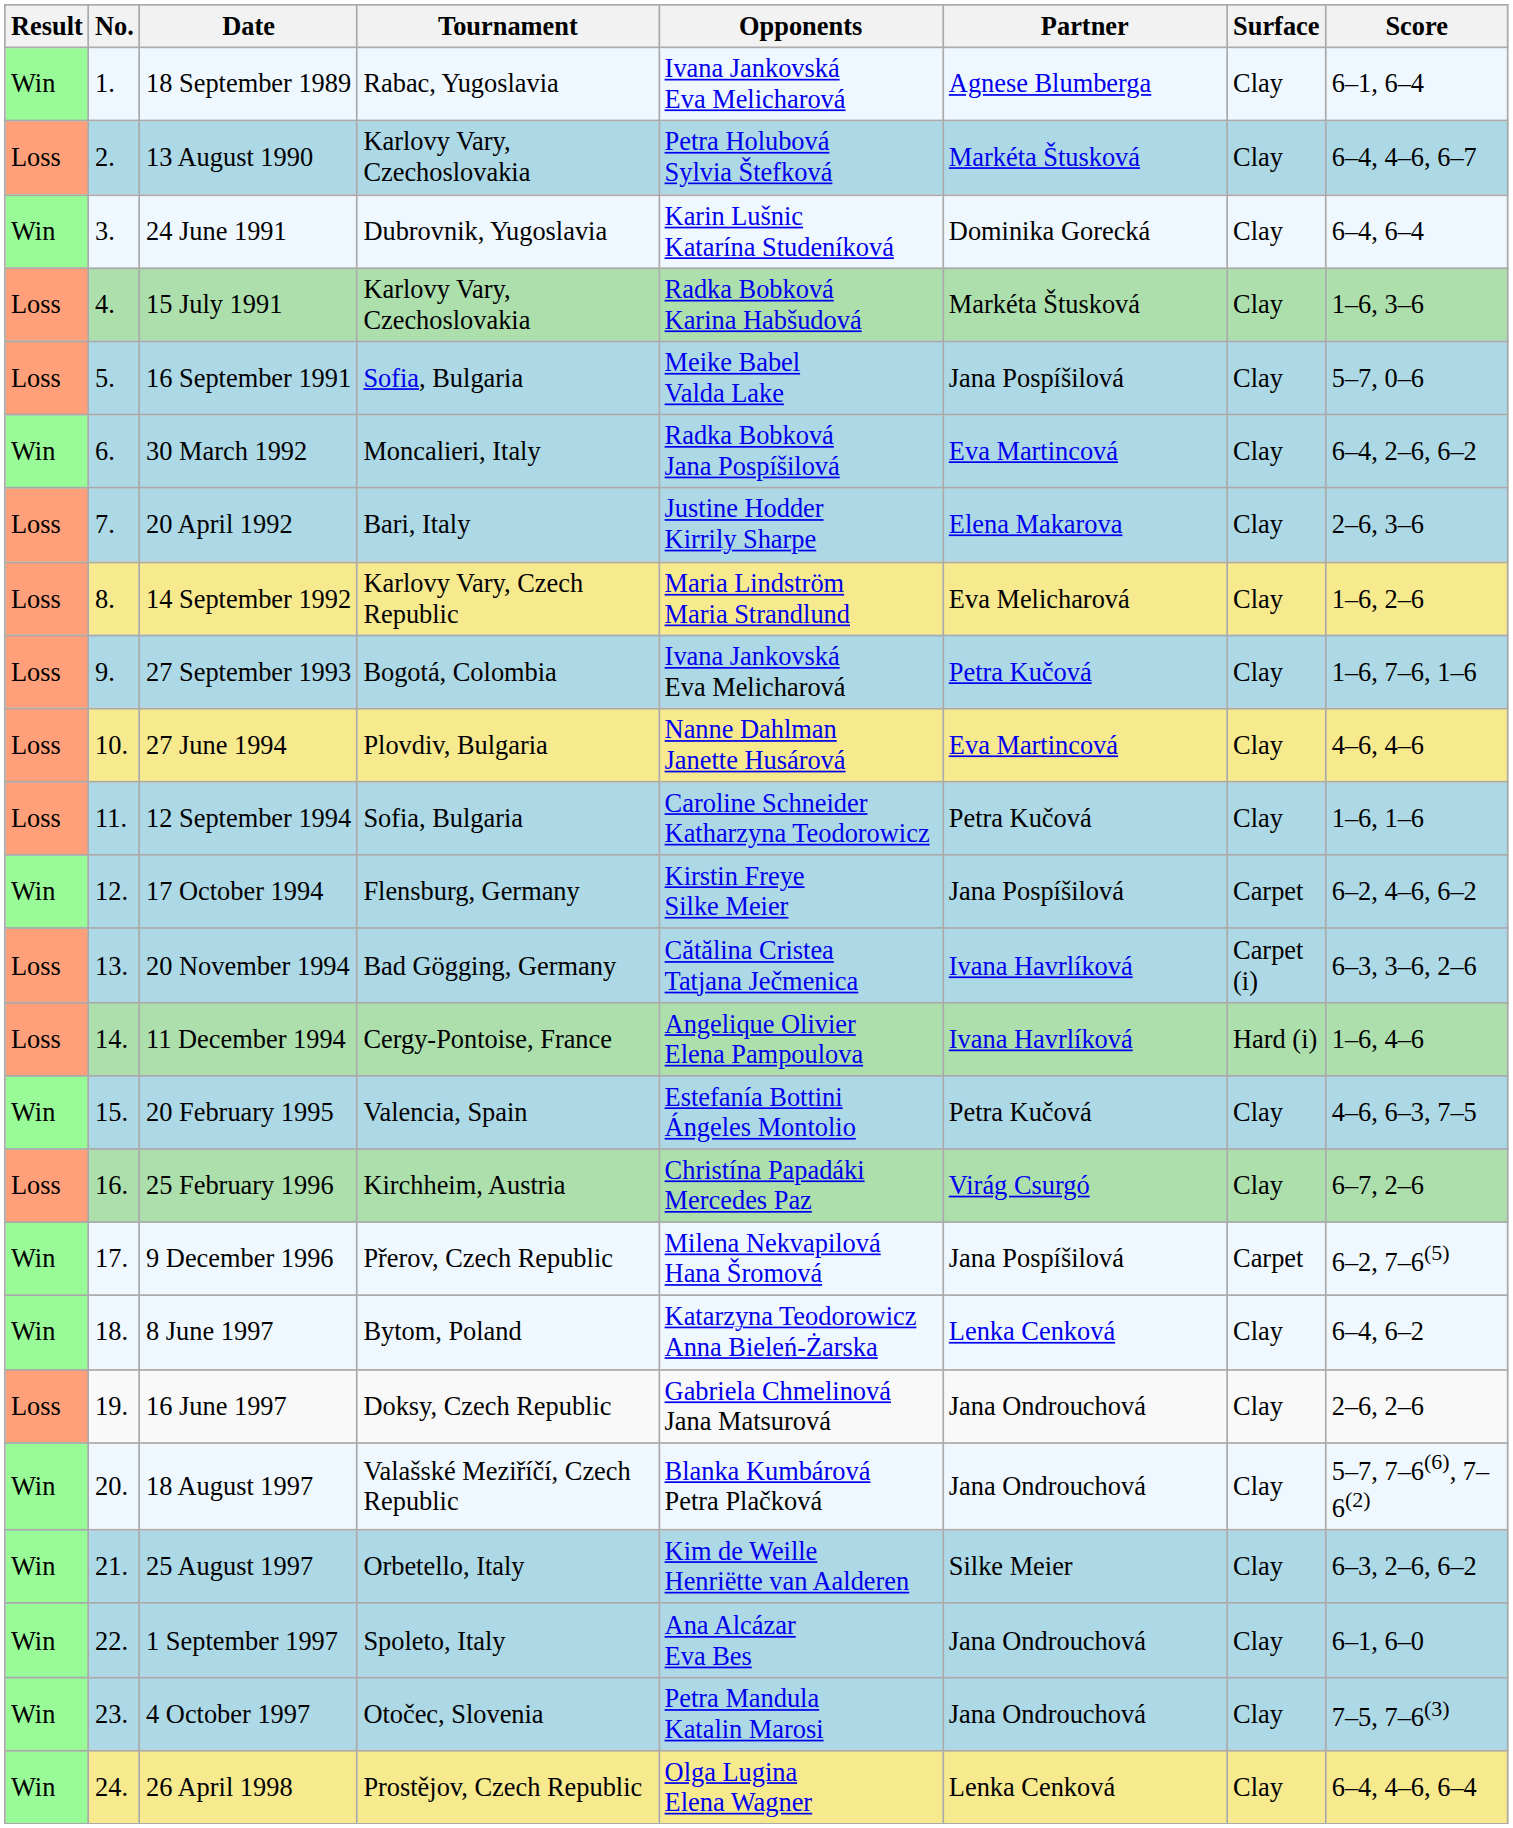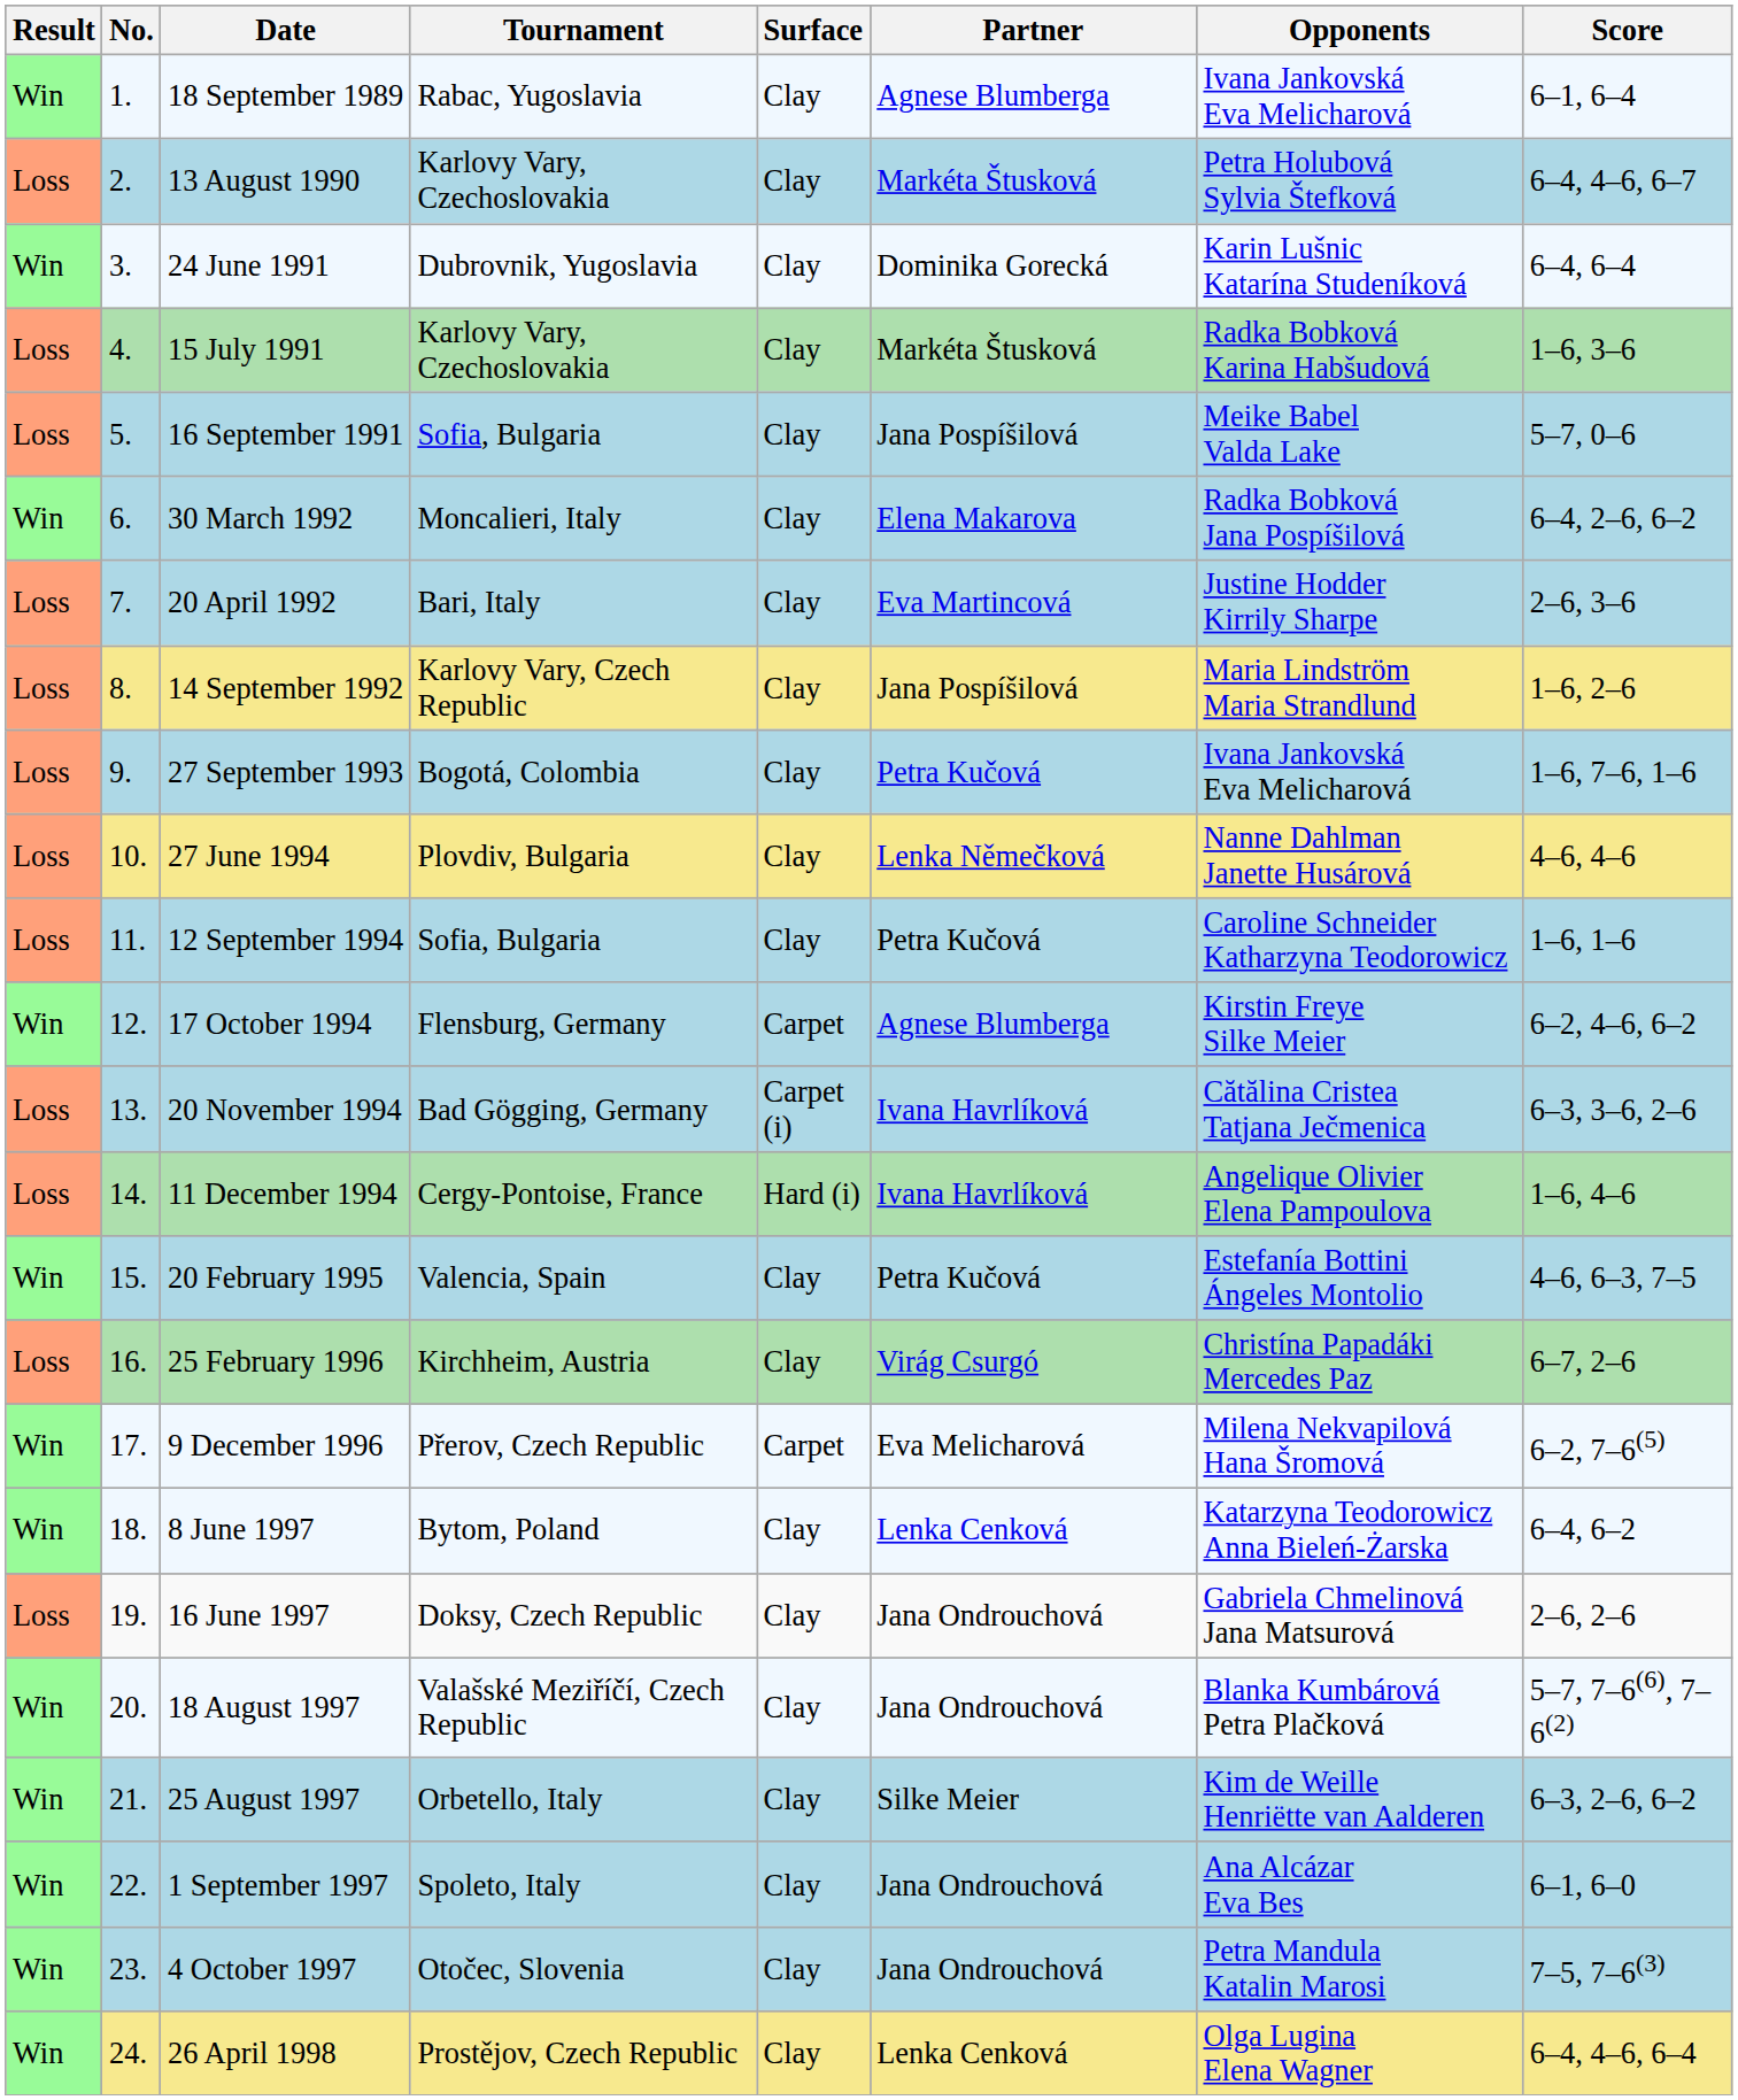columns swapped: Surface <-> Opponents
30 March 1992 | Partner: Eva Martincová -> Elena Makarova
20 April 1992 | Partner: Elena Makarova -> Eva Martincová
14 September 1992 | Partner: Eva Melicharová -> Jana Pospíšilová
27 June 1994 | Partner: Eva Martincová -> Lenka Němečková
17 October 1994 | Partner: Jana Pospíšilová -> Agnese Blumberga
9 December 1996 | Partner: Jana Pospíšilová -> Eva Melicharová
